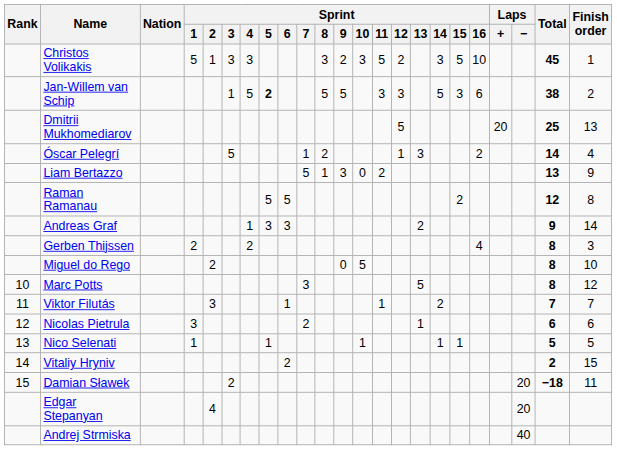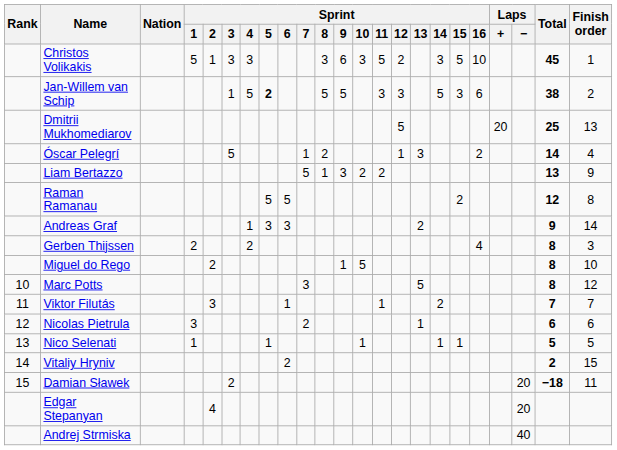Christos Volikakis | Sprint / 9: 2 -> 6
Liam Bertazzo | Sprint / 10: 0 -> 2
Miguel do Rego | Sprint / 9: 0 -> 1
